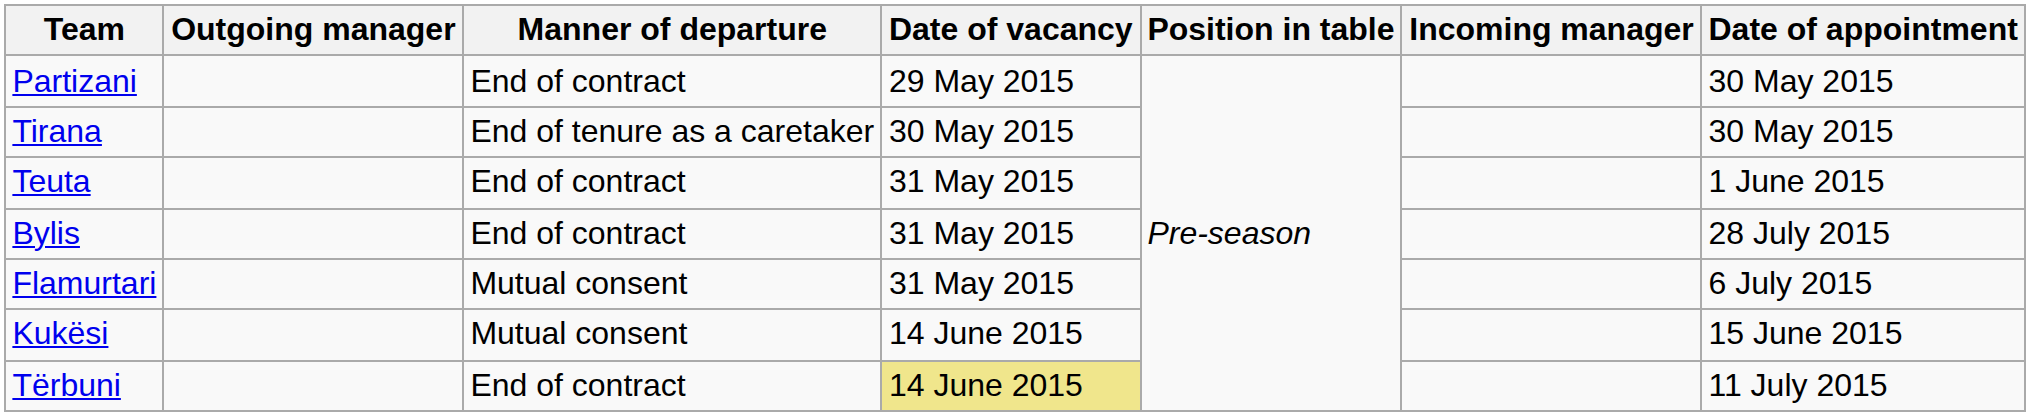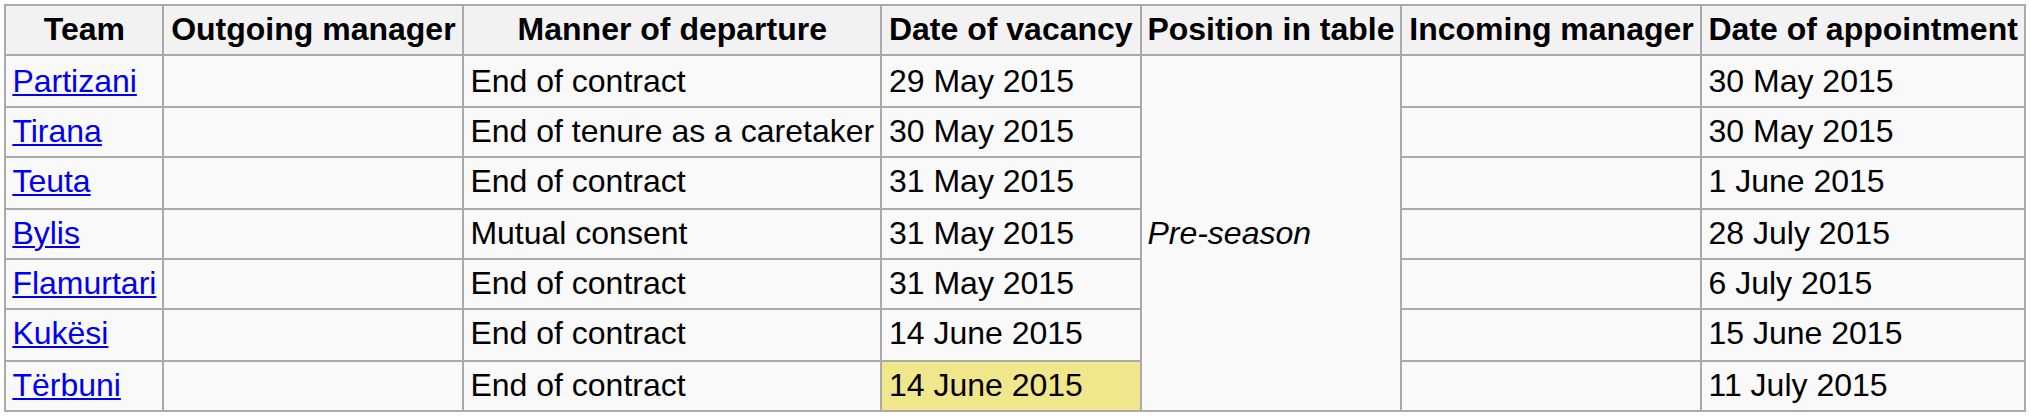Bylis | Manner of departure: End of contract -> Mutual consent
Flamurtari | Manner of departure: Mutual consent -> End of contract
Kukësi | Manner of departure: Mutual consent -> End of contract
